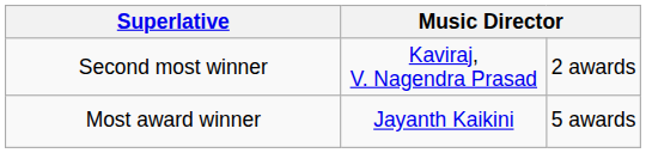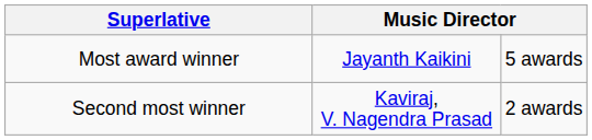rows swapped: Most award winner <-> Second most winner
